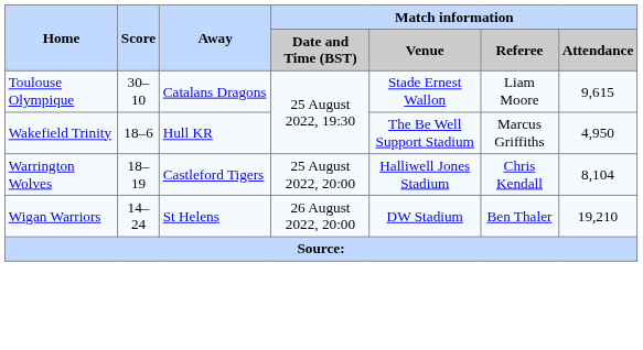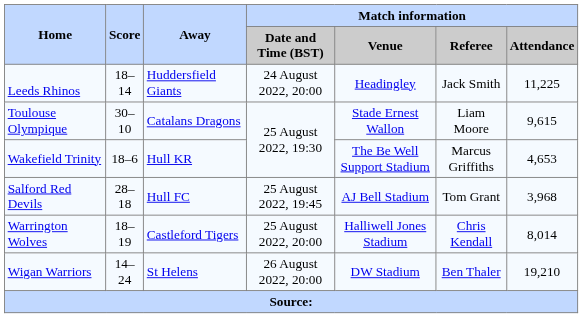+ row: Leeds Rhinos | 18–14 | Huddersfield Giants | 24 August 2022, 20:00 | Headingley | Jack Smith | 11,225
Wakefield Trinity | Match information / Attendance: 4,950 -> 4,653
+ row: Salford Red Devils | 28–18 | Hull FC | 25 August 2022, 19:45 | AJ Bell Stadium | Tom Grant | 3,968
Warrington Wolves | Match information / Attendance: 8,104 -> 8,014
